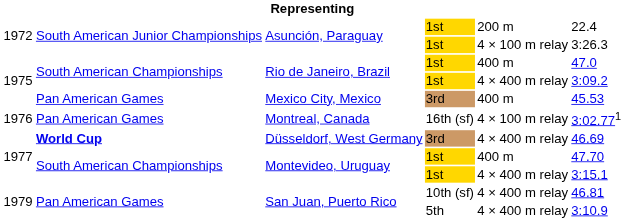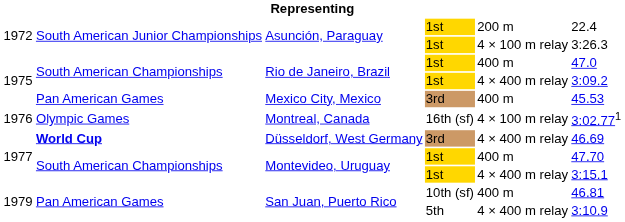Montreal, Canada | column 2: Pan American Games -> Olympic Games
San Juan, Puerto Rico / 10th (sf) | column 5: 4 × 400 m relay -> 400 m
